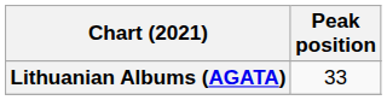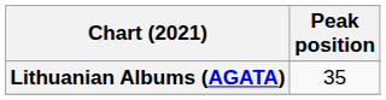Lithuanian Albums (AGATA) | Peak position: 33 -> 35
